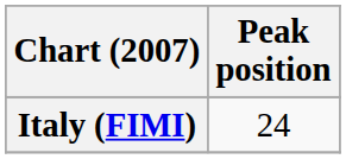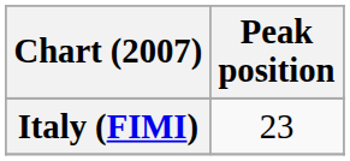Italy (FIMI) | Peak position: 24 -> 23
